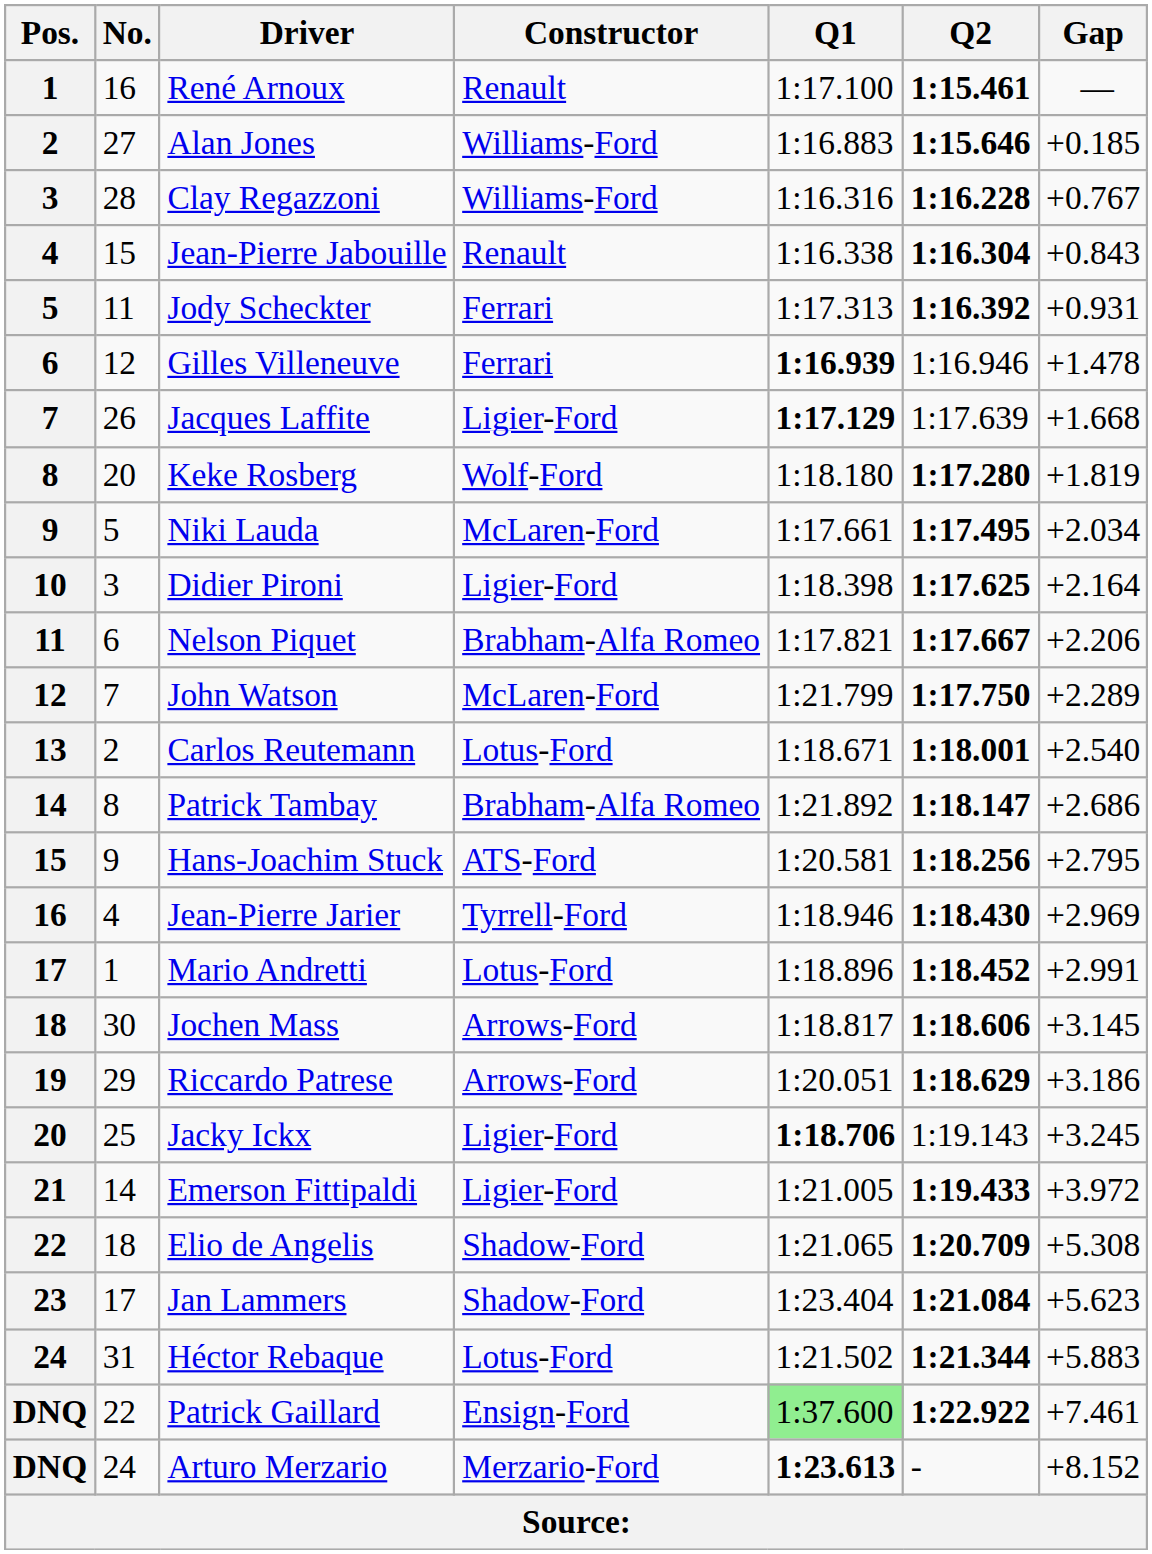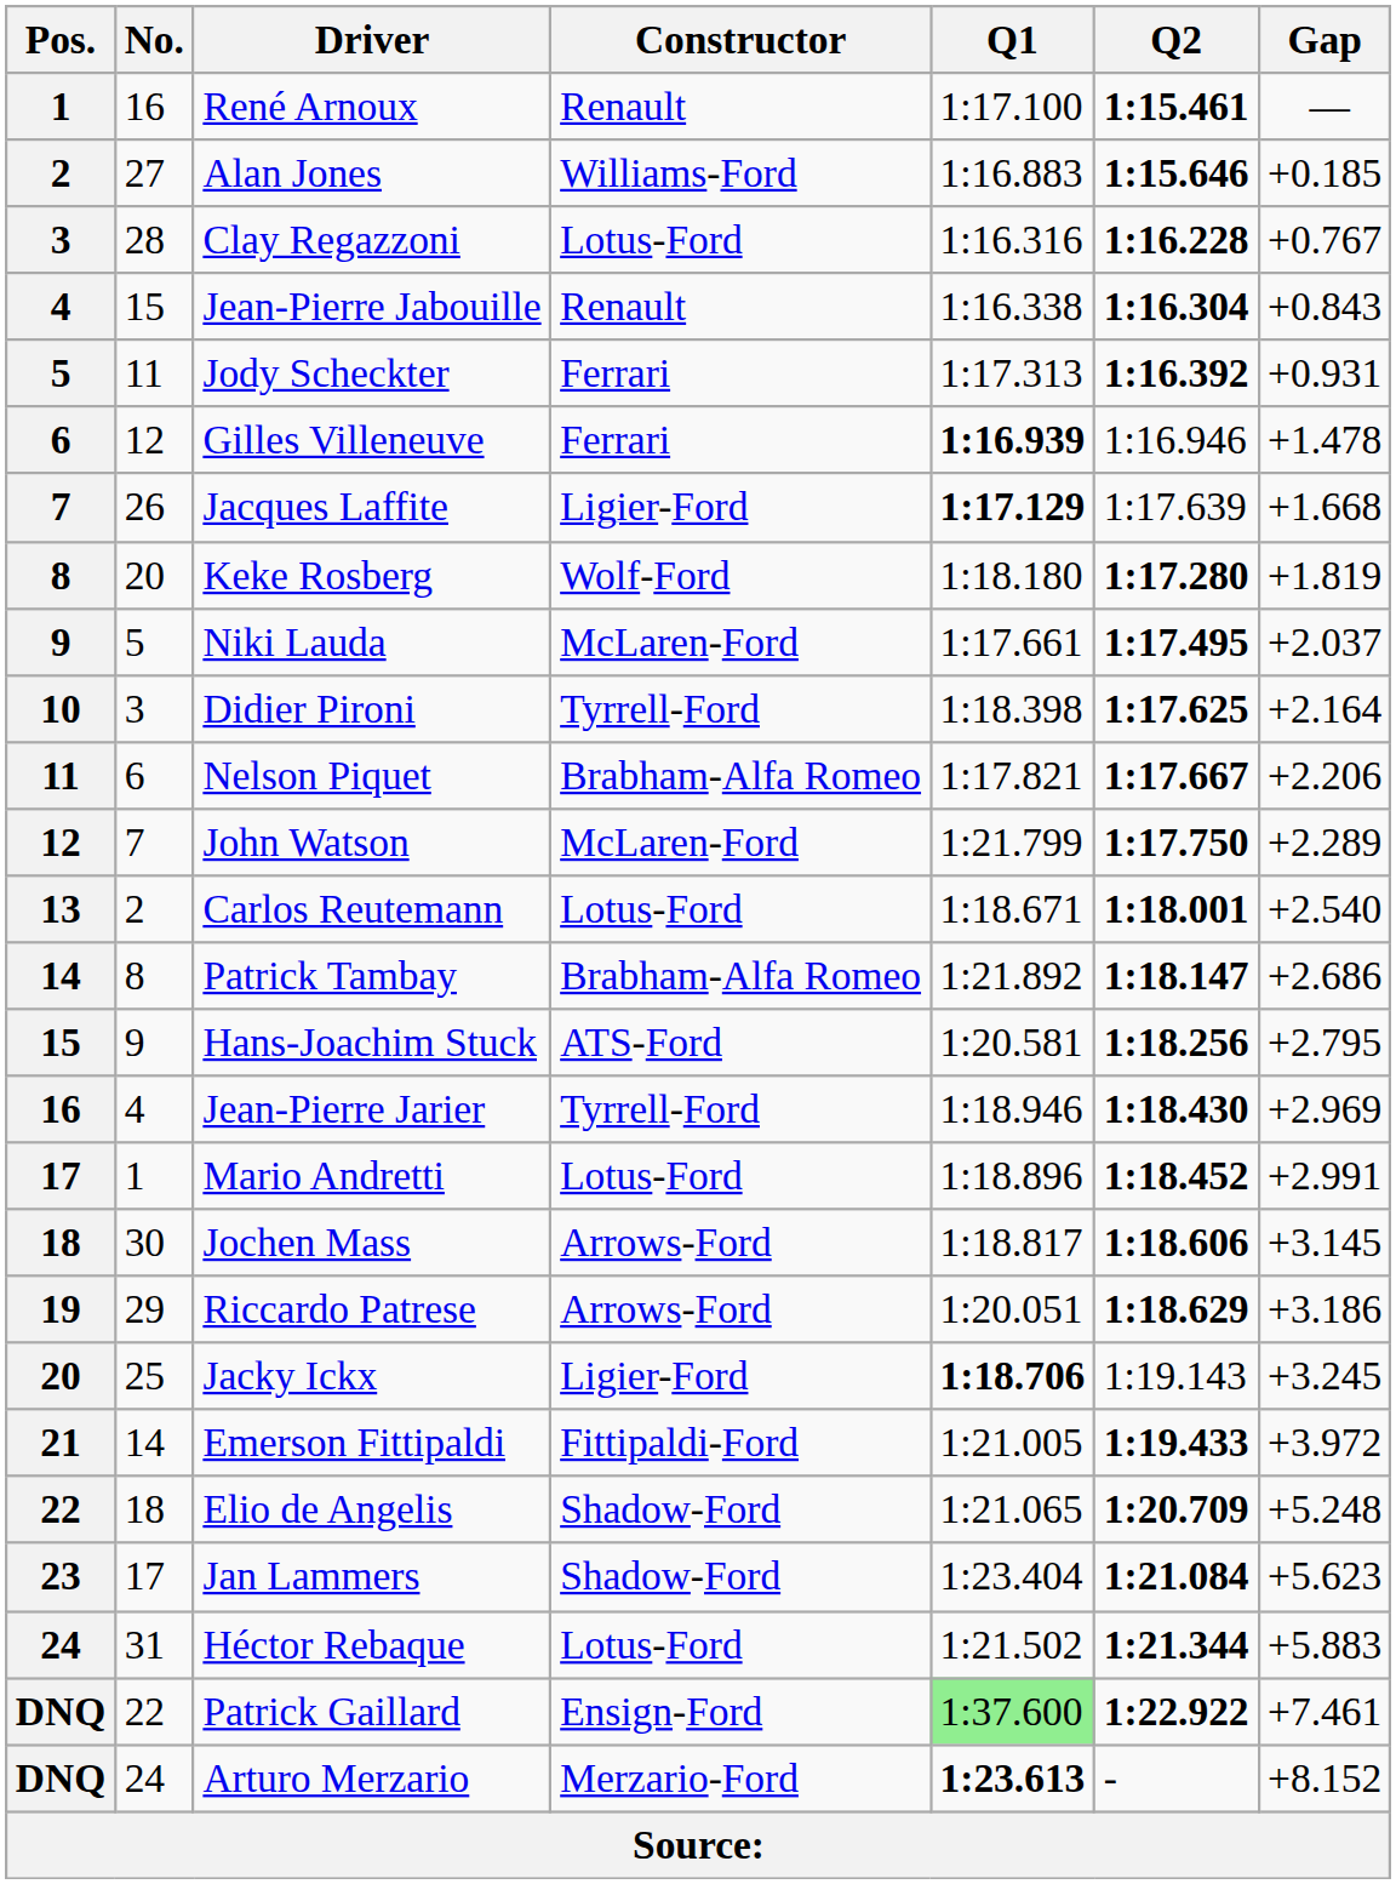Clay Regazzoni | Constructor: Williams-Ford -> Lotus-Ford
Niki Lauda | Gap: +2.034 -> +2.037
Didier Pironi | Constructor: Ligier-Ford -> Tyrrell-Ford
Emerson Fittipaldi | Constructor: Ligier-Ford -> Fittipaldi-Ford
Elio de Angelis | Gap: +5.308 -> +5.248
